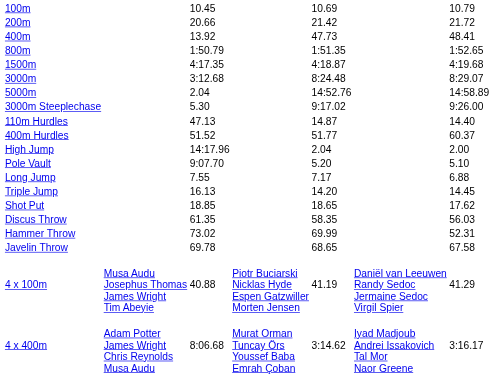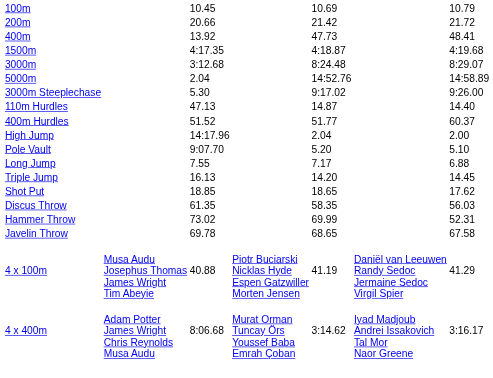- row: 800m | 1:50.79 | 1:51.35 | 1:52.65
